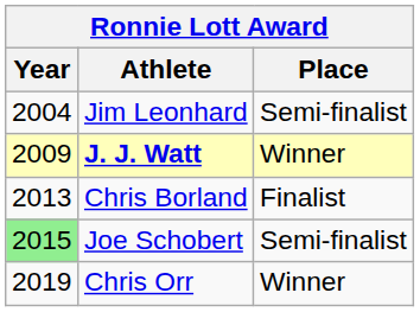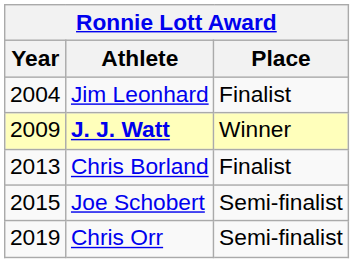Jim Leonhard | Place: Semi-finalist -> Finalist
Joe Schobert | Year: lightgreen background -> no background
Chris Orr | Place: Winner -> Semi-finalist
